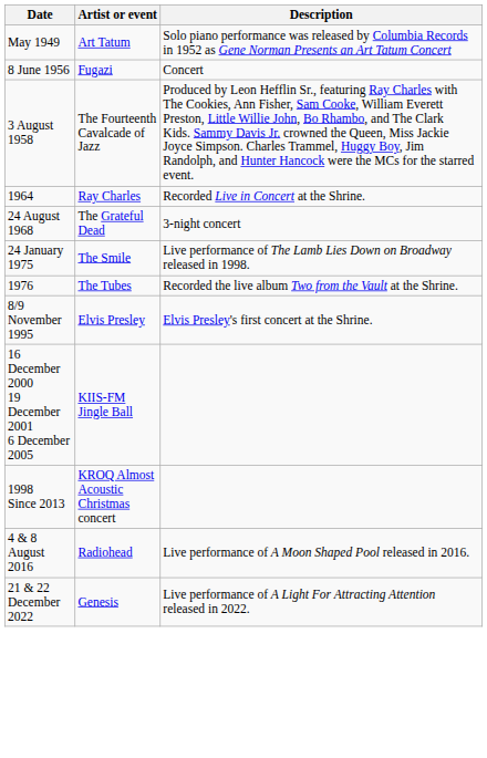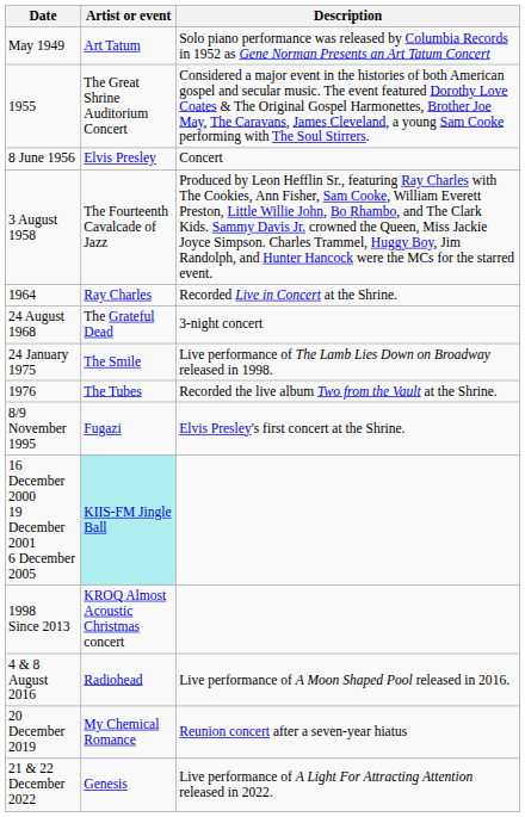+ row: 1955 | The Great Shrine Auditorium Concert | Considered a major event in the histories of both American gospel and secular music. The event featured Dorothy Love Coates & The Original Gospel Harmonettes, Brother Joe May, The Caravans, James Cleveland, a young Sam Cooke performing with The Soul Stirrers.
8 June 1956 | Artist or event: Fugazi -> Elvis Presley
8/9 November 1995 | Artist or event: Elvis Presley -> Fugazi
16 December 2000 19 December 2001 6 December 2005 | Artist or event: no background -> paleturquoise background
+ row: 20 December 2019 | My Chemical Romance | Reunion concert after a seven-year hiatus
